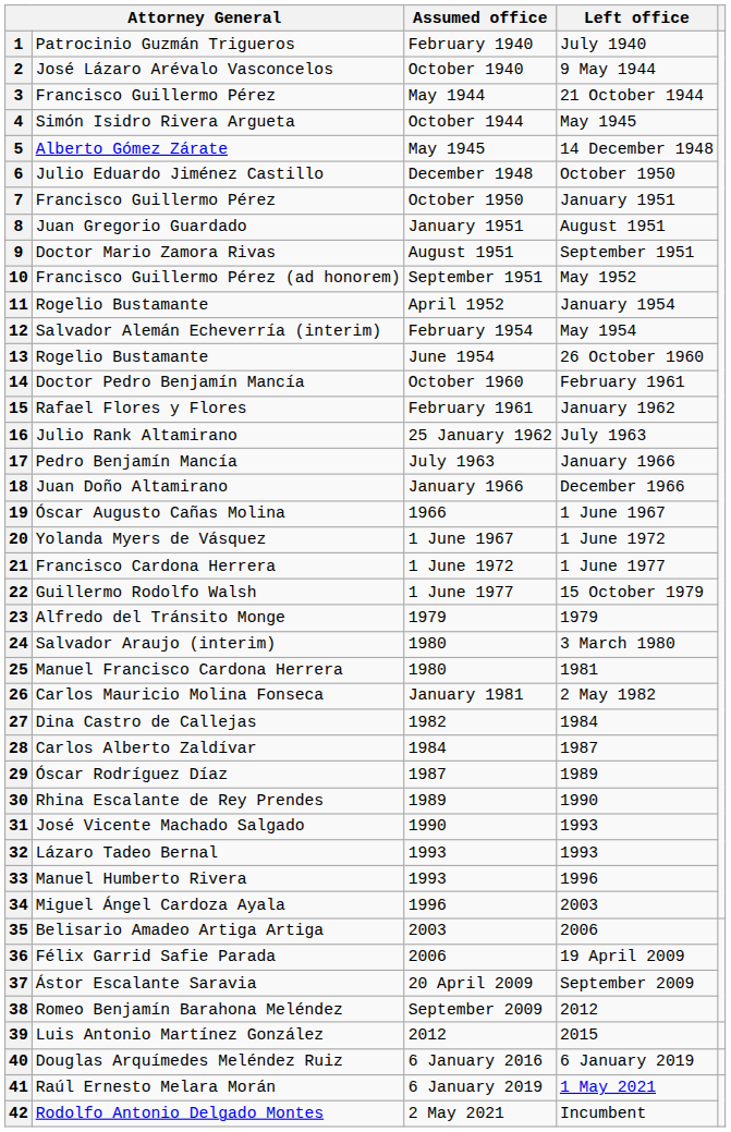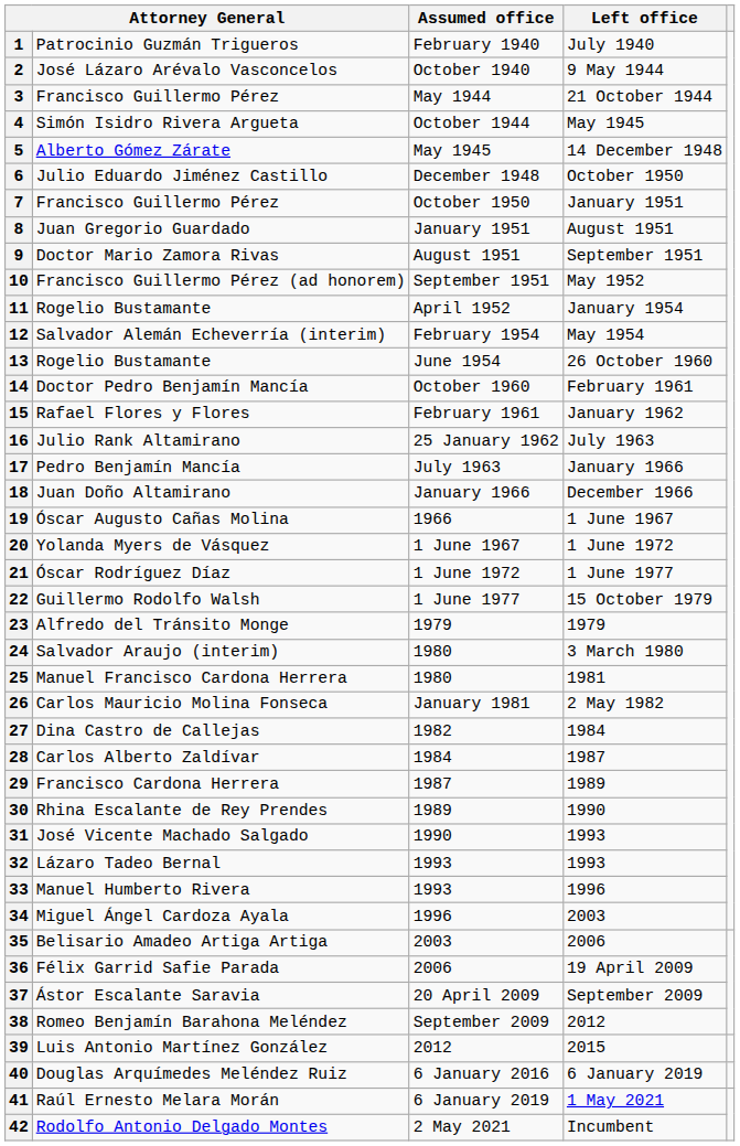21 | column 2: Francisco Cardona Herrera -> Óscar Rodríguez Díaz
29 | column 2: Óscar Rodríguez Díaz -> Francisco Cardona Herrera
